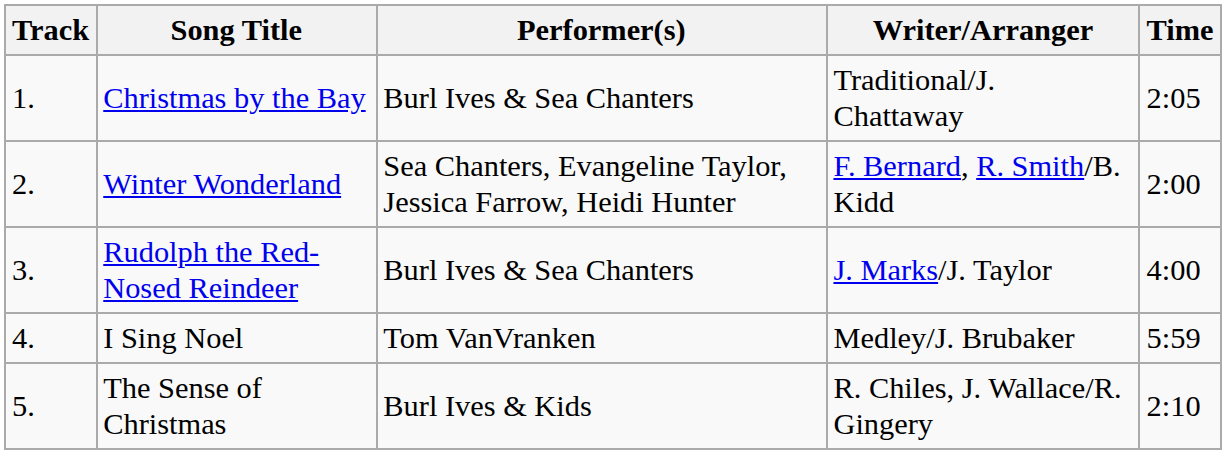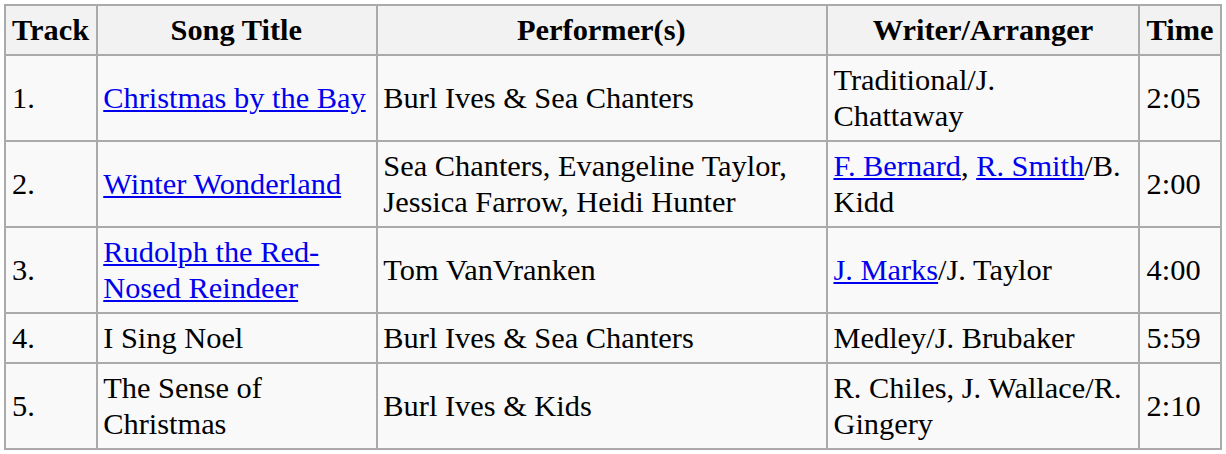Rudolph the Red-Nosed Reindeer | Performer(s): Burl Ives & Sea Chanters -> Tom VanVranken
I Sing Noel | Performer(s): Tom VanVranken -> Burl Ives & Sea Chanters
